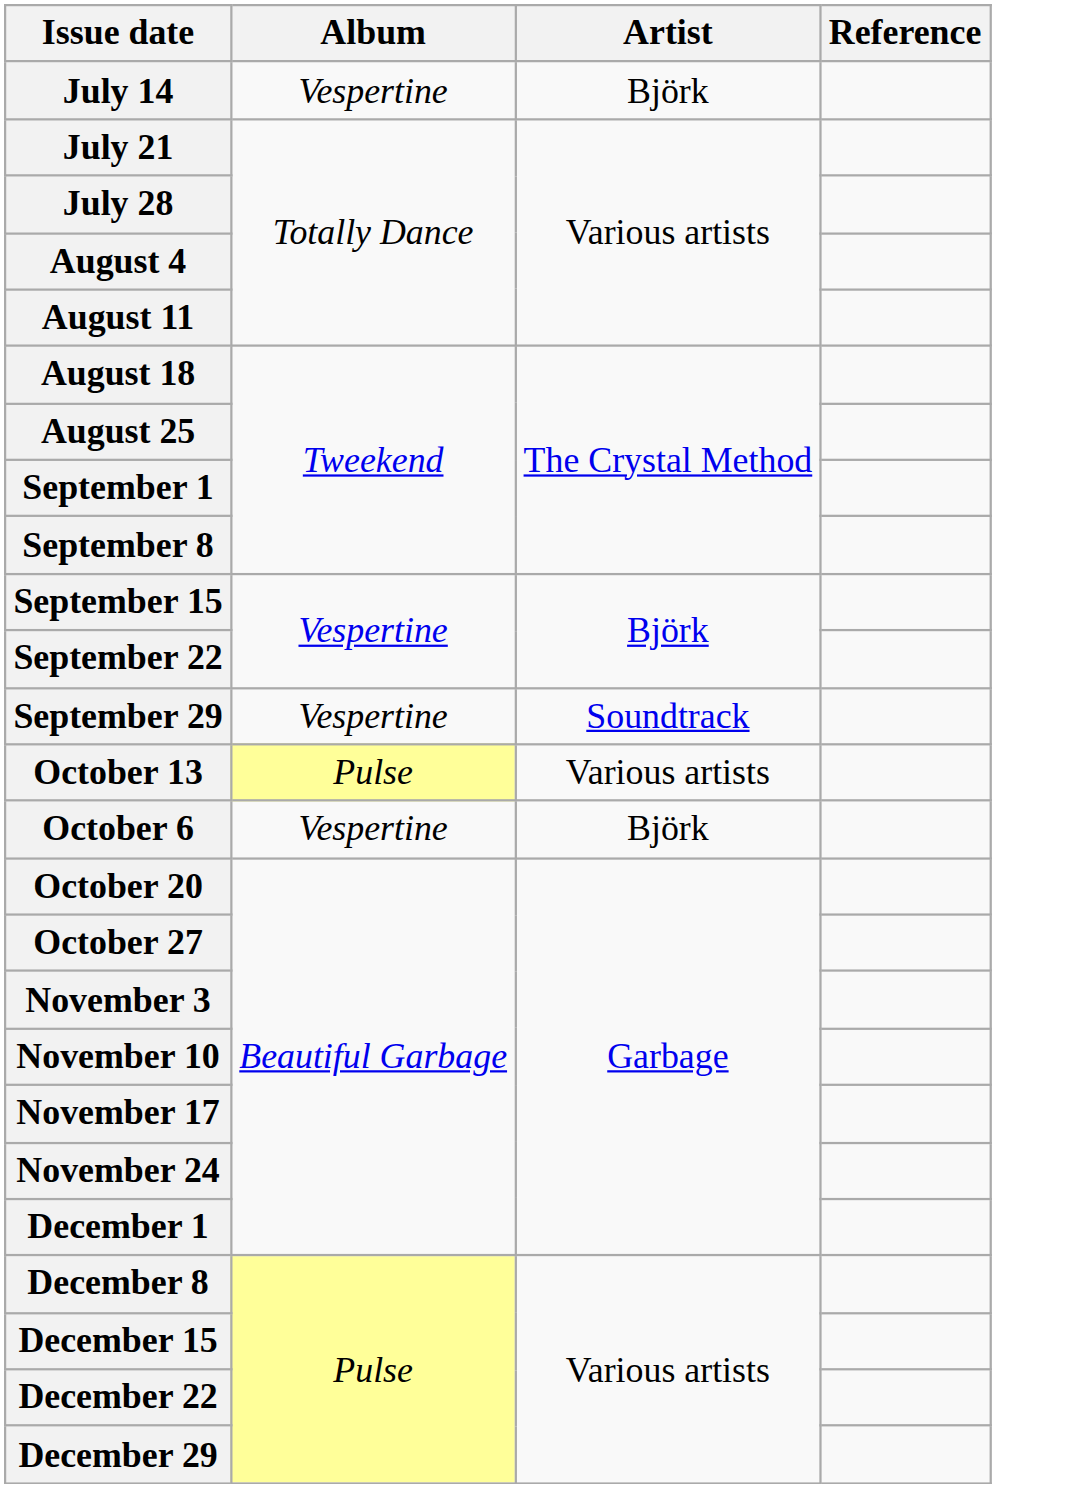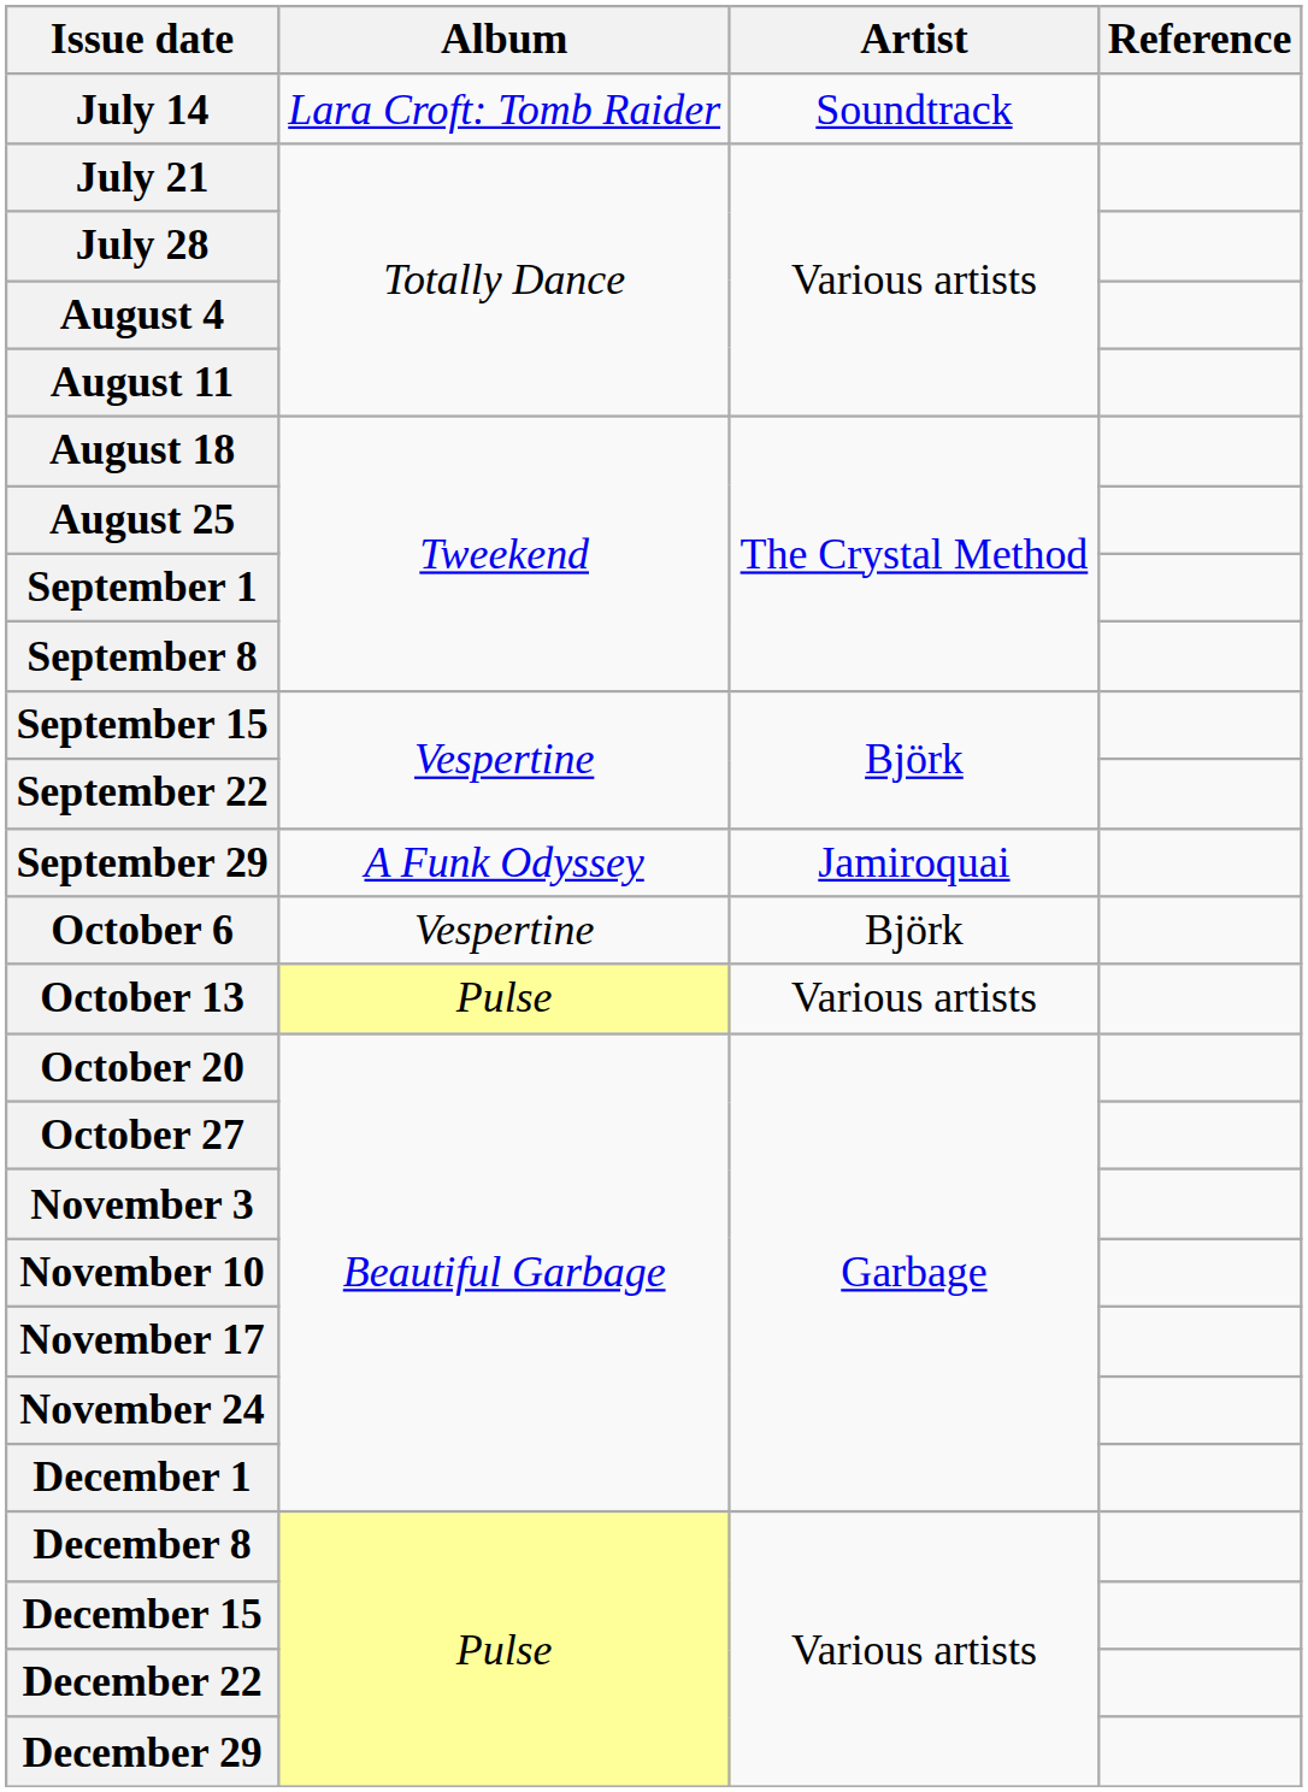July 14 | Album: Vespertine -> Lara Croft: Tomb Raider
July 14 | Artist: Björk -> Soundtrack
September 29 | Album: Vespertine -> A Funk Odyssey
September 29 | Artist: Soundtrack -> Jamiroquai
rows swapped: October 6 <-> October 13
